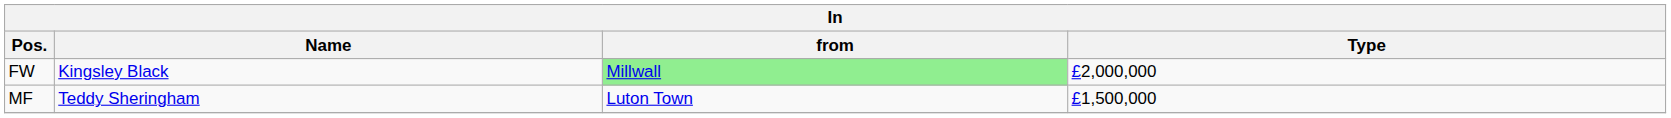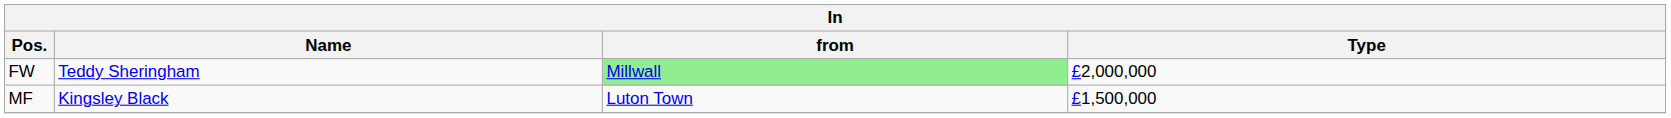FW | Name: Kingsley Black -> Teddy Sheringham
MF | Name: Teddy Sheringham -> Kingsley Black
